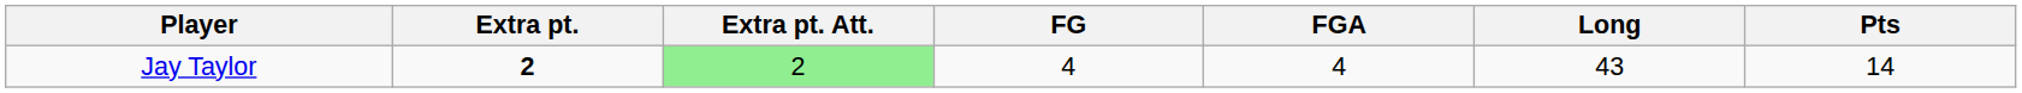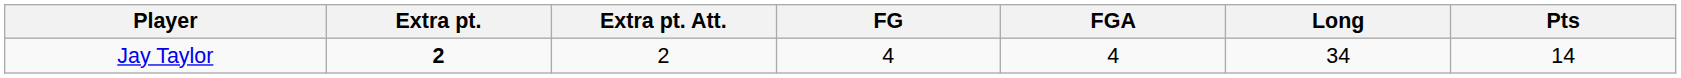Jay Taylor | Extra pt. Att.: lightgreen background -> no background
Jay Taylor | Long: 43 -> 34
